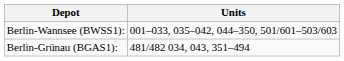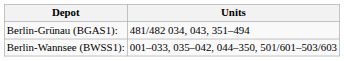rows swapped: Berlin-Wannsee (BWSS1): <-> Berlin-Grünau (BGAS1):
